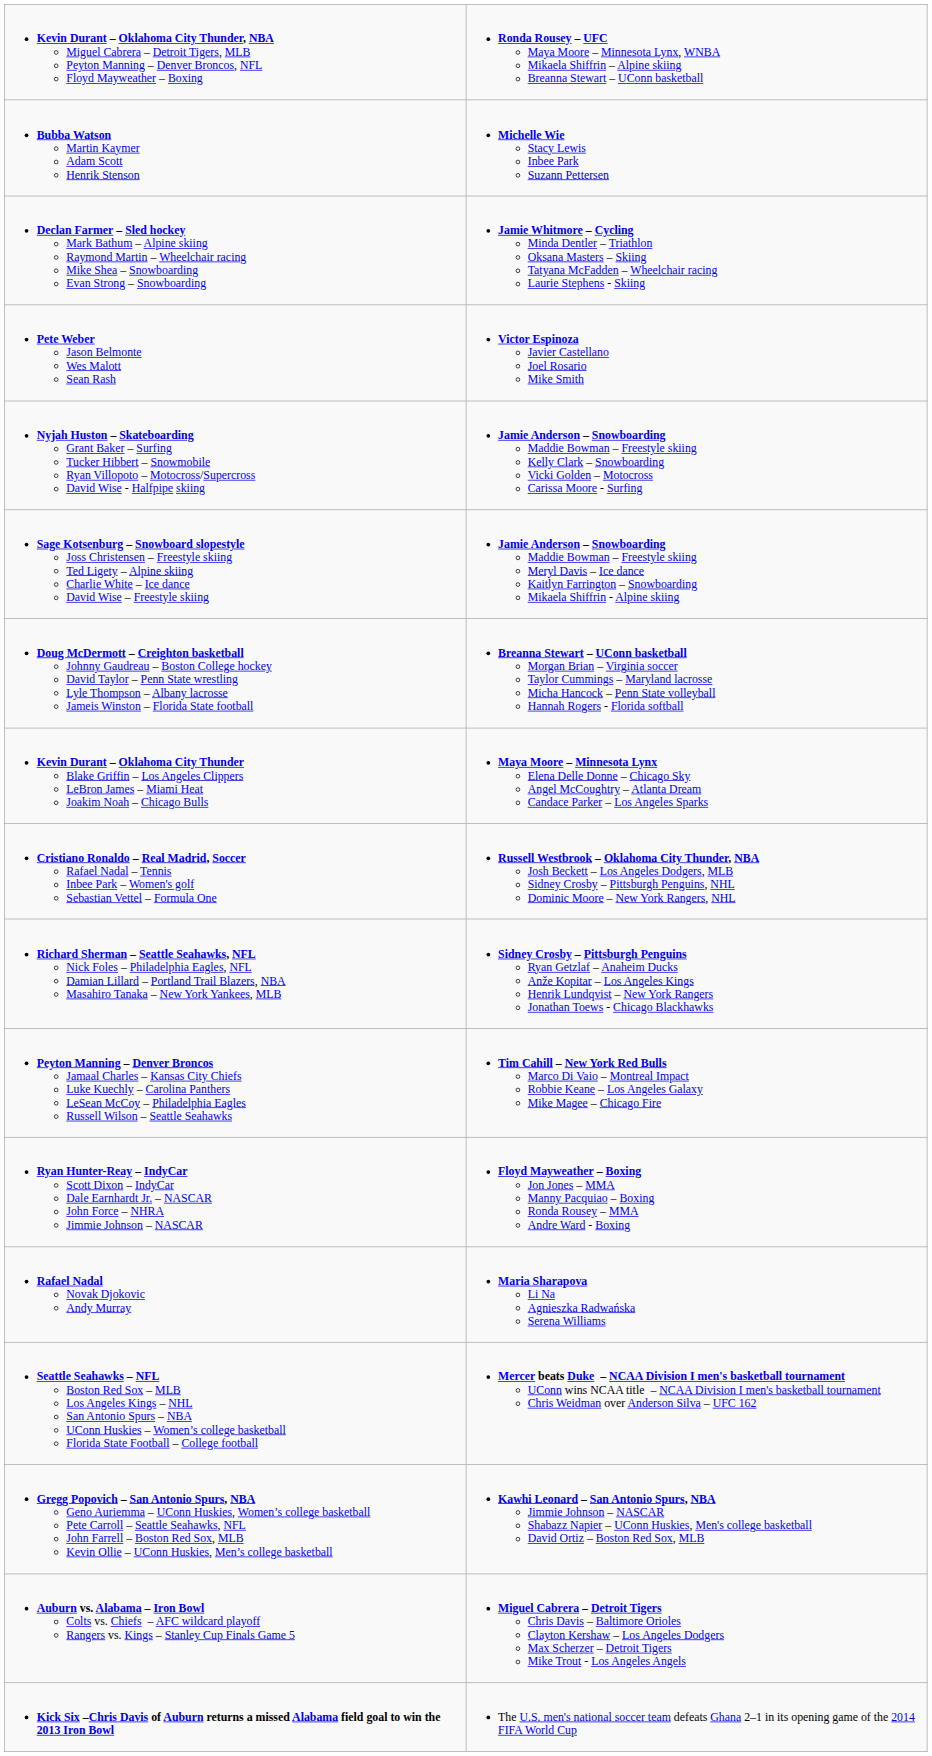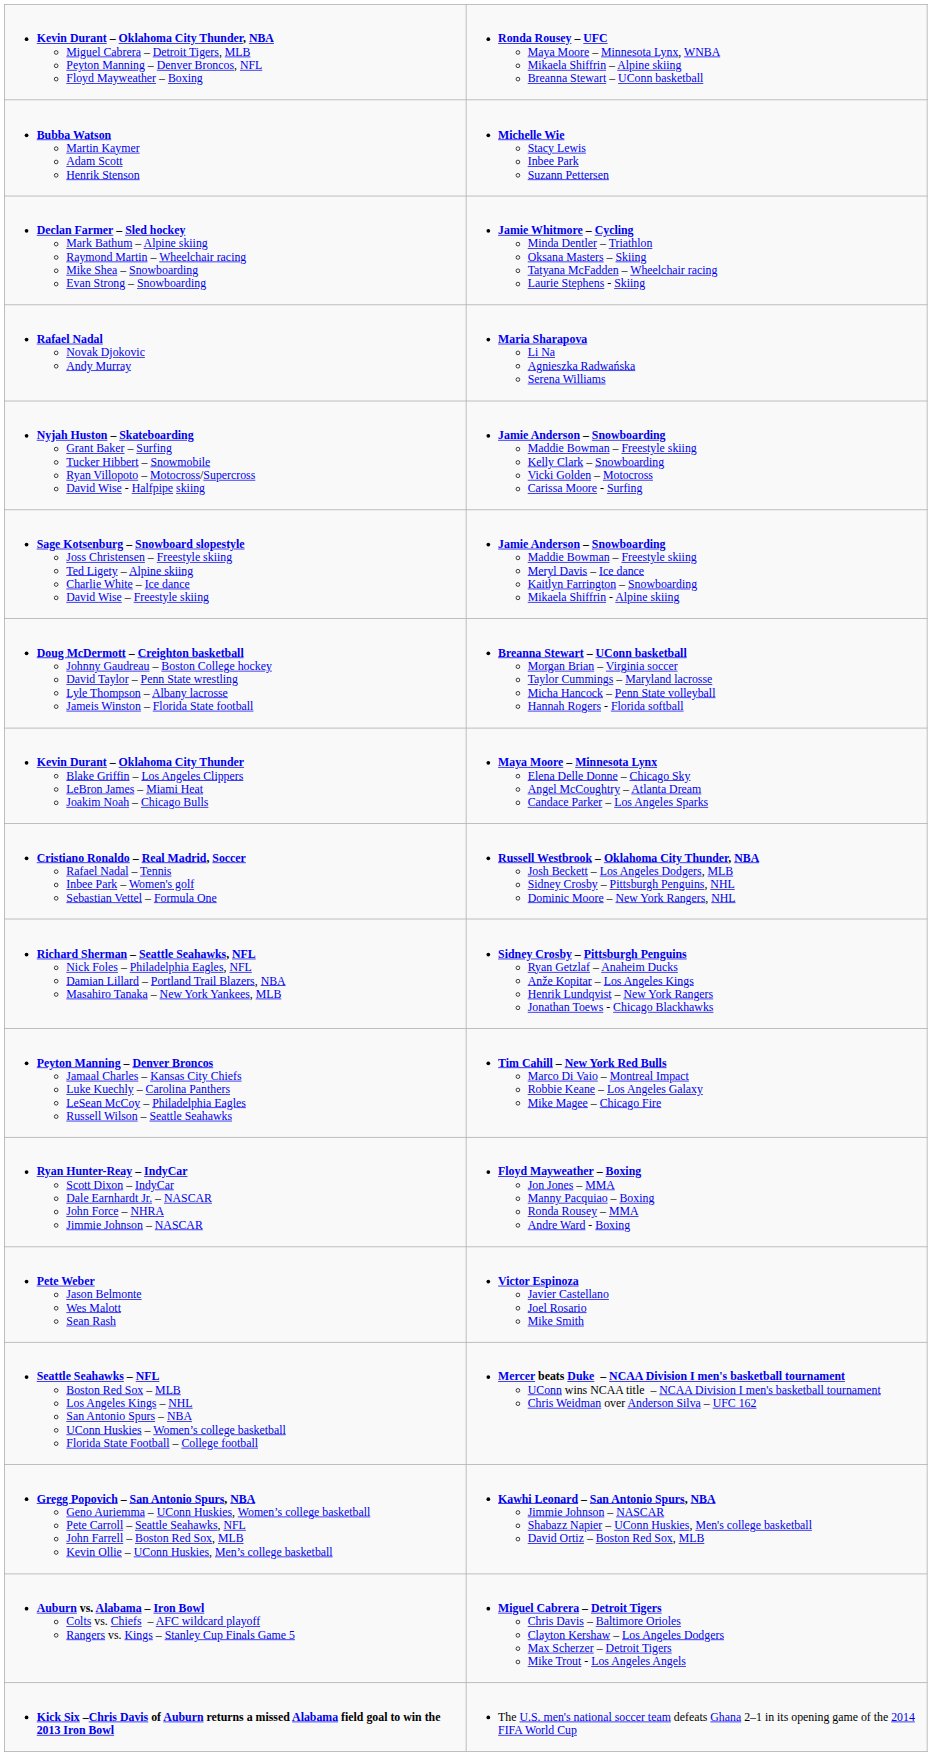rows swapped: Rafael Nadal Novak Djokovic Andy Murray <-> Pete Weber Jason Belmonte Wes Malott Sean Rash
